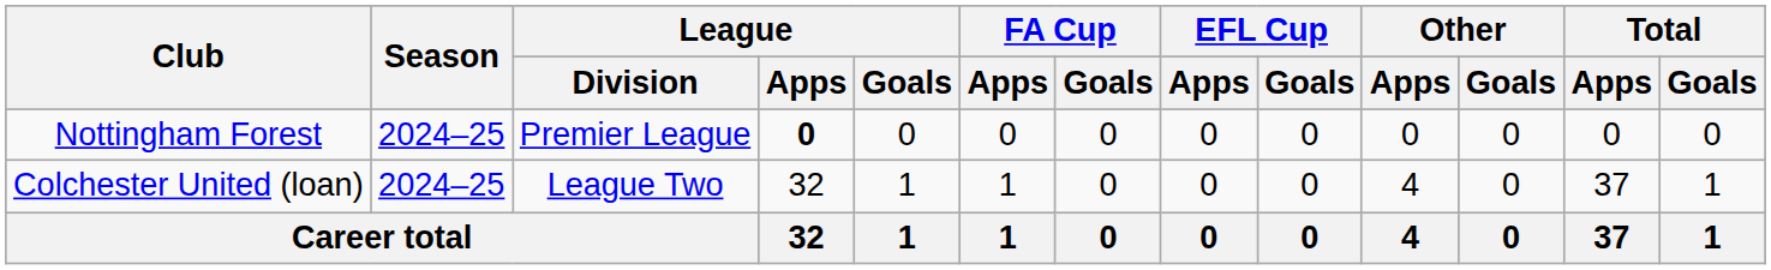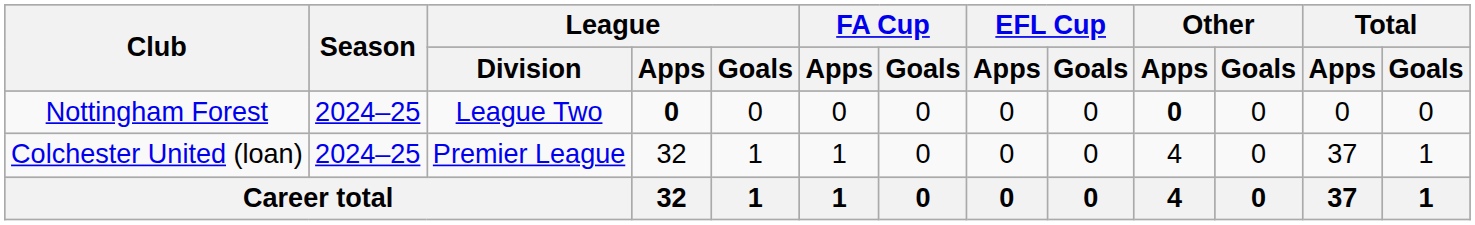Nottingham Forest | League / Division: Premier League -> League Two
Nottingham Forest | Other / Apps: normal -> bold
Colchester United (loan) | League / Division: League Two -> Premier League
